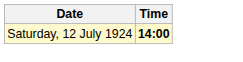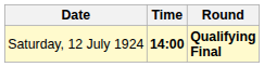+ column: Round | Qualifying Final
